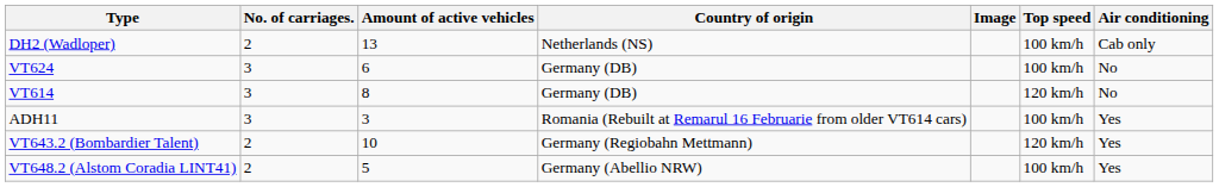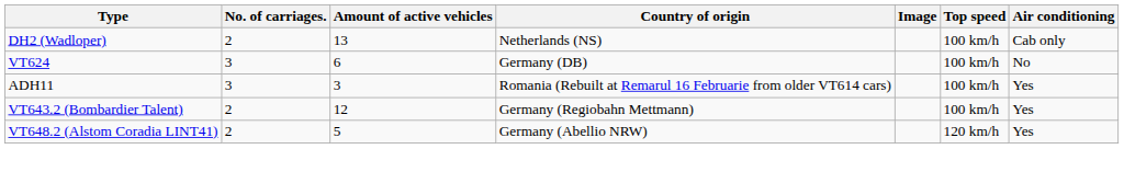- row: VT614 | 3 | 8 | Germany (DB) | 120 km/h | No
VT643.2 (Bombardier Talent) | Amount of active vehicles: 10 -> 12
VT643.2 (Bombardier Talent) | Top speed: 120 km/h -> 100 km/h
VT648.2 (Alstom Coradia LINT41) | Top speed: 100 km/h -> 120 km/h
